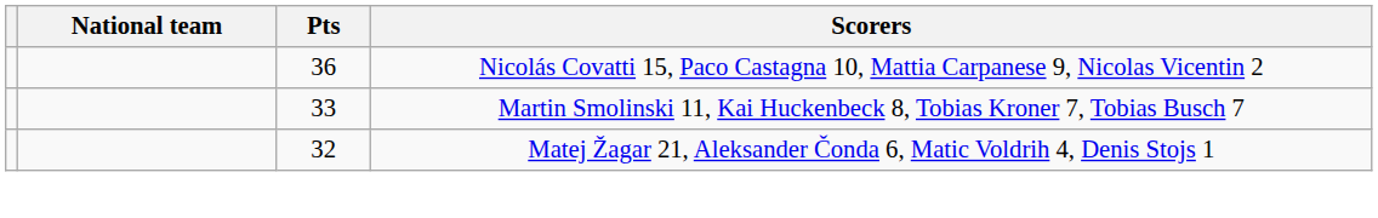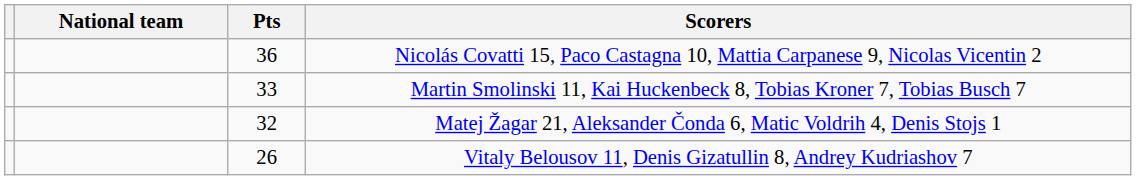+ row: 26 | Vitaly Belousov 11, Denis Gizatullin 8, Andrey Kudriashov 7
